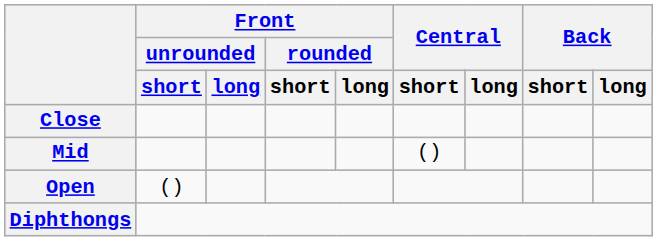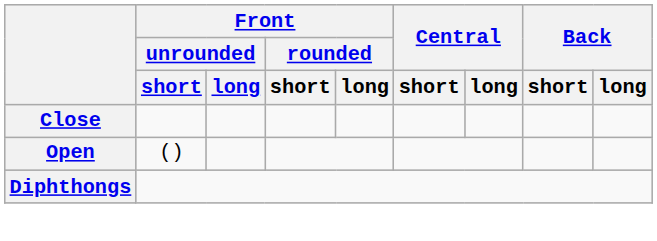- row: Mid | ()
